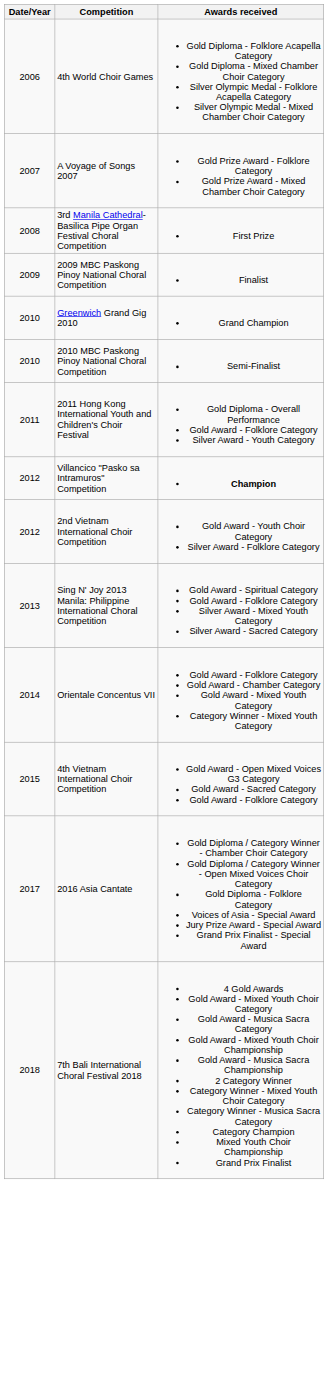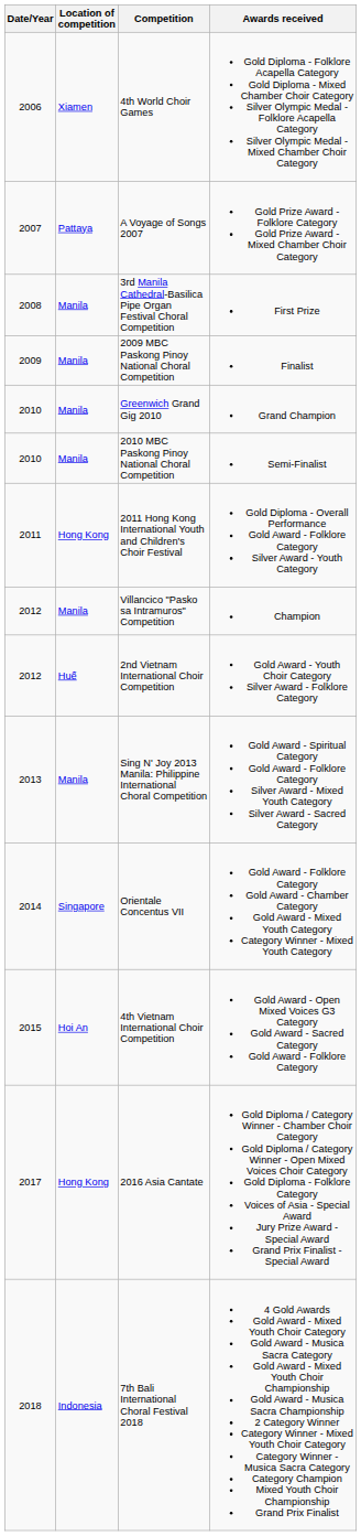+ column: Location of competition | Xiamen | Pattaya | Manila | Manila | Manila | Manila | Hong Kong | Manila | Huế | Manila | Singapore | Hoi An | Hong Kong | Indonesia
Villancico "Pasko sa Intramuros" Competition | Awards received: bold -> normal
